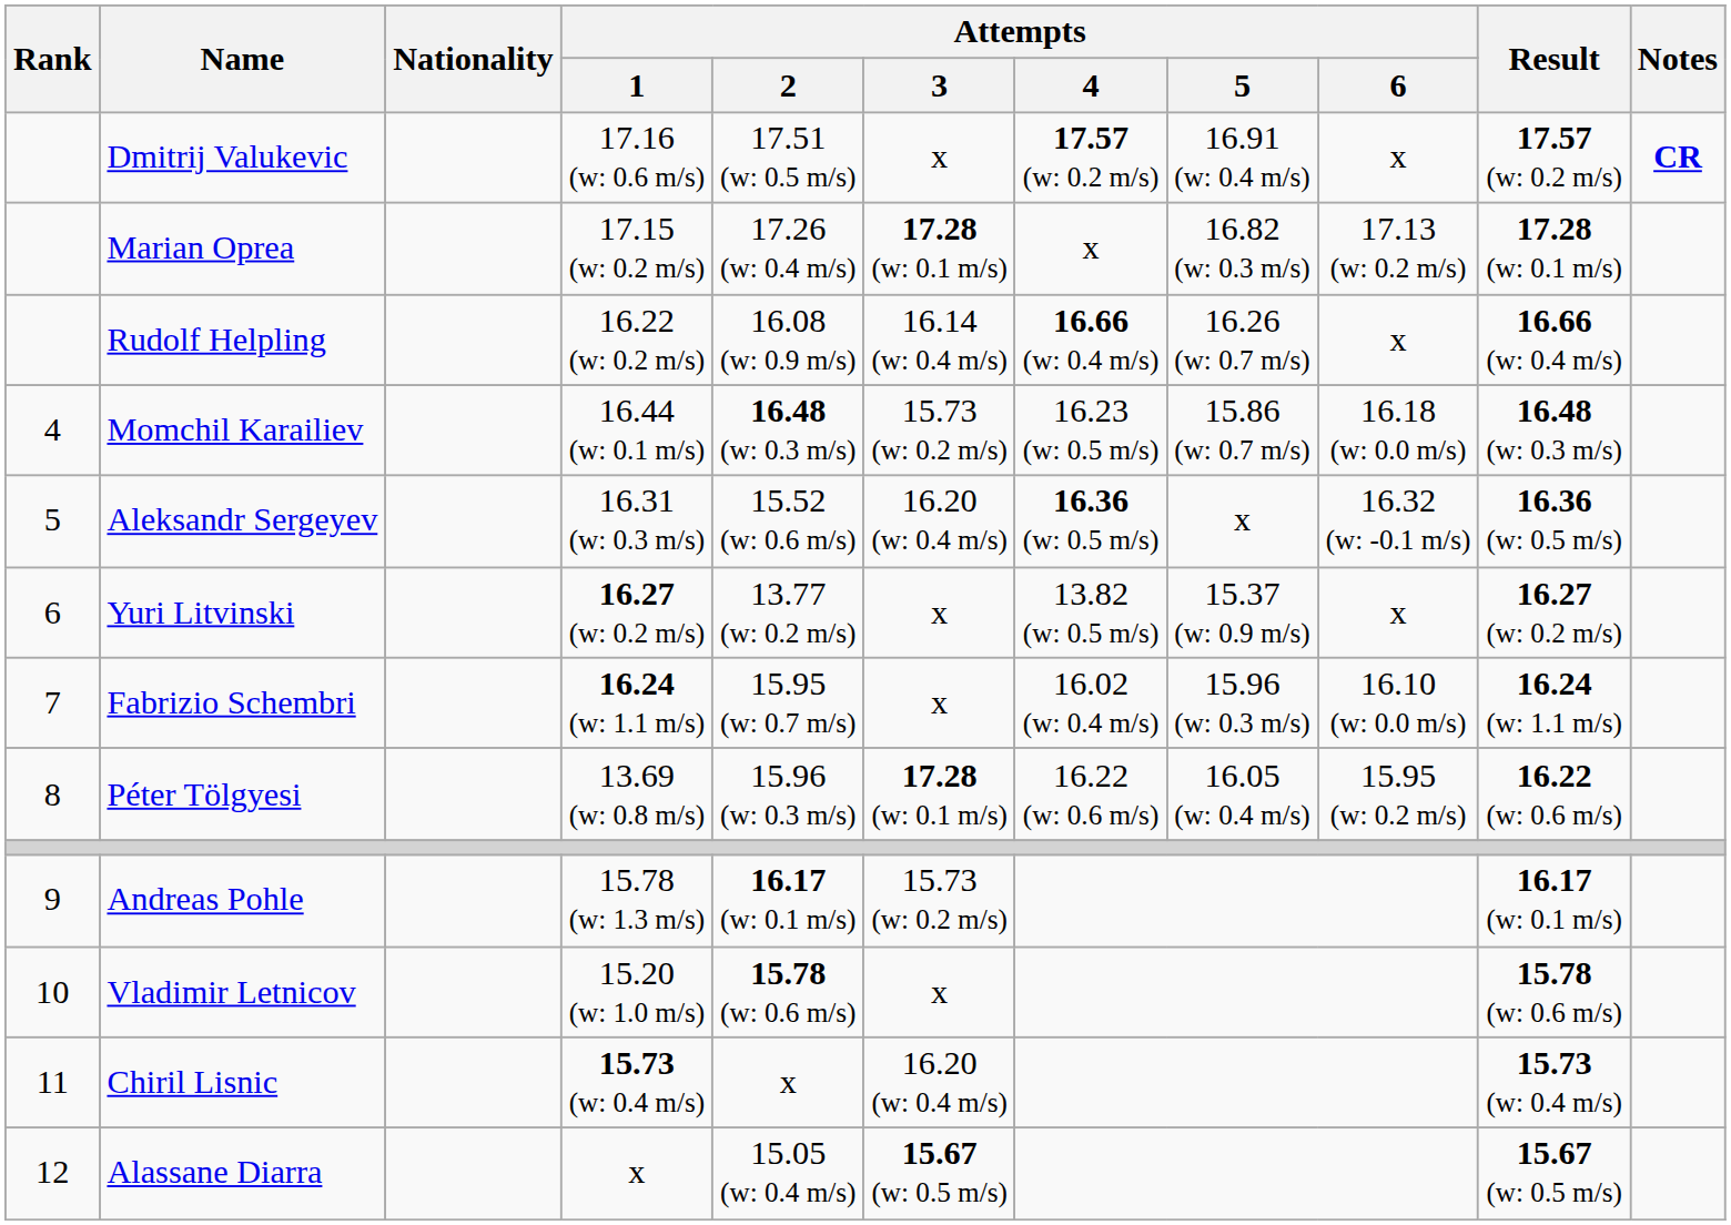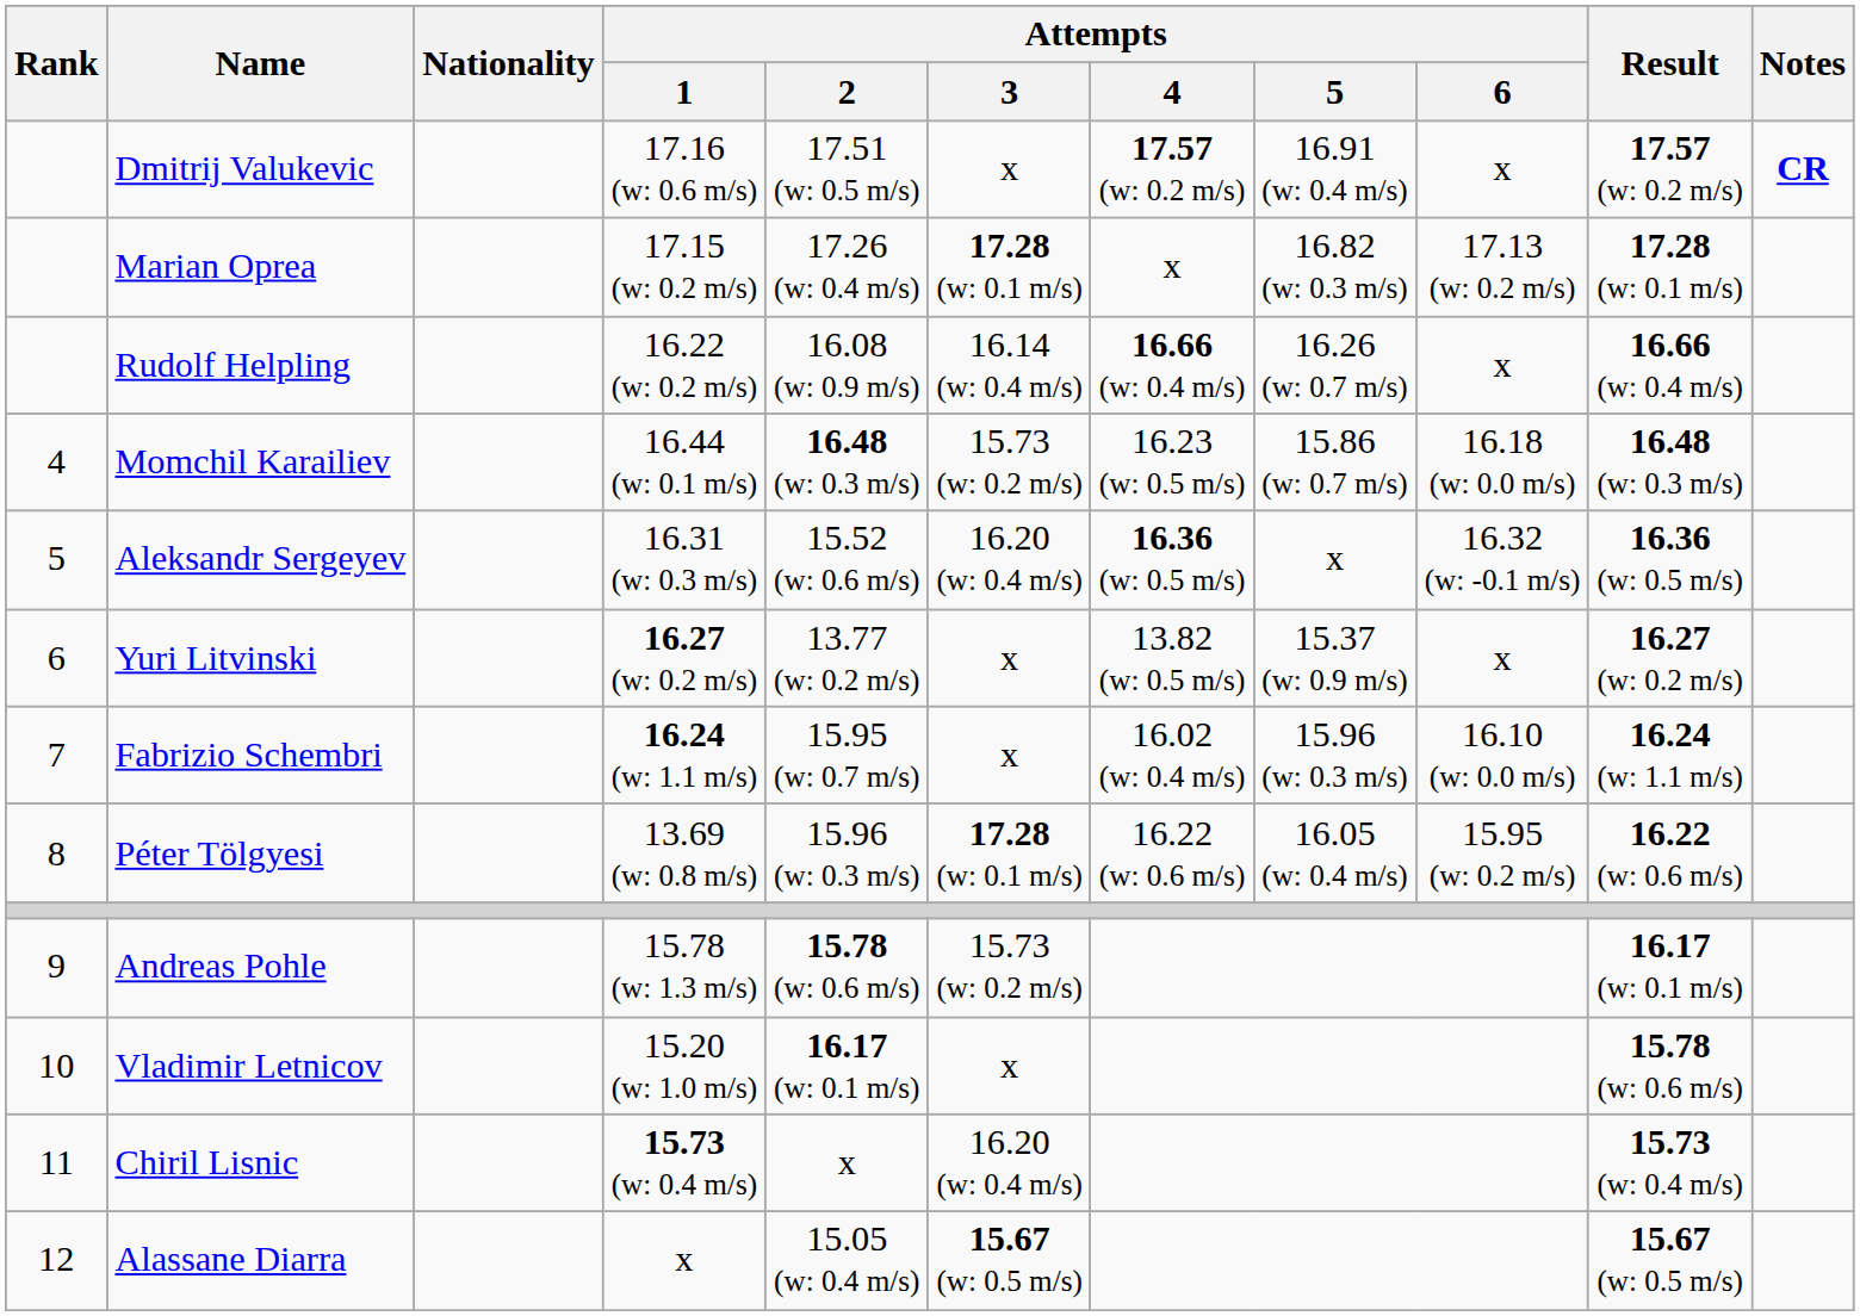Andreas Pohle | Attempts / 2: 16.17 (w: 0.1 m/s) -> 15.78 (w: 0.6 m/s)
Vladimir Letnicov | Attempts / 2: 15.78 (w: 0.6 m/s) -> 16.17 (w: 0.1 m/s)
